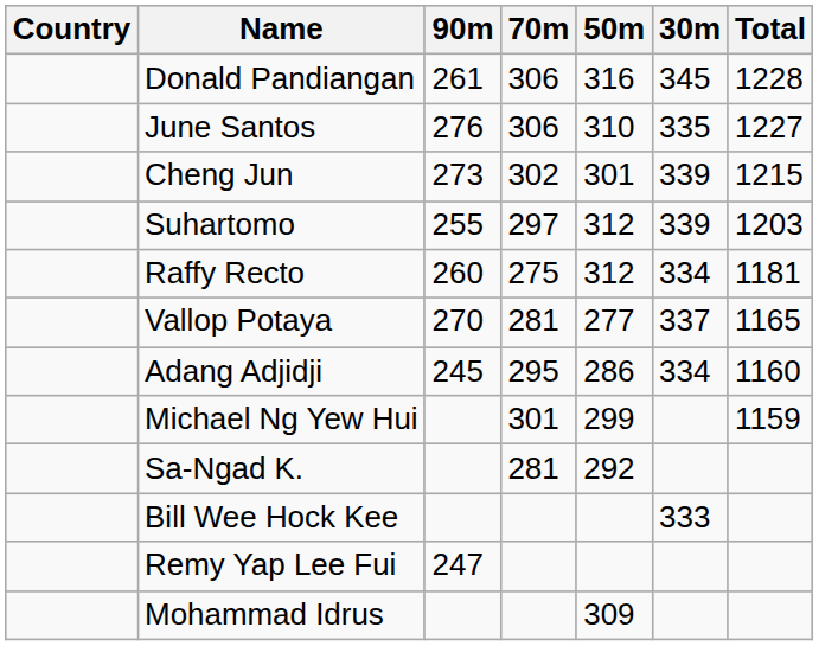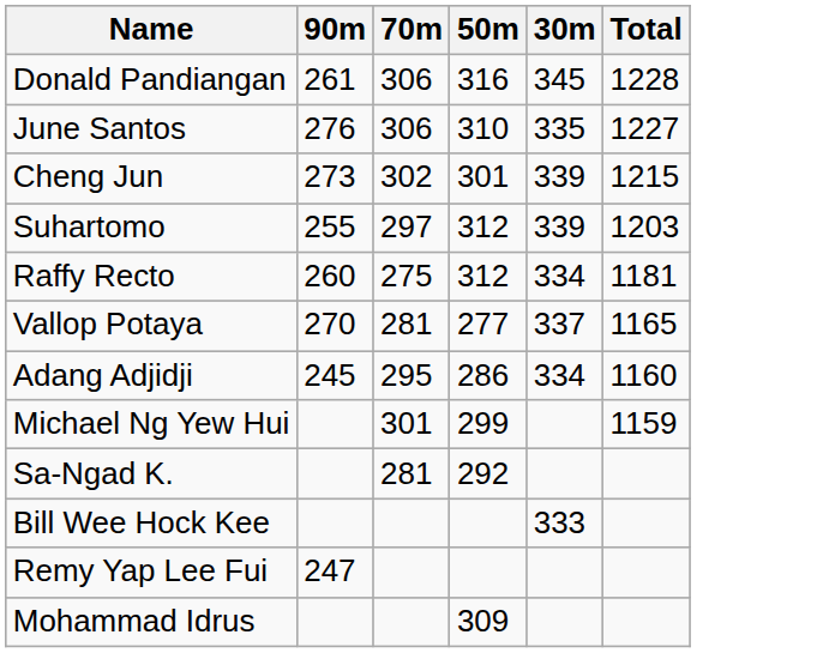- column: Country
